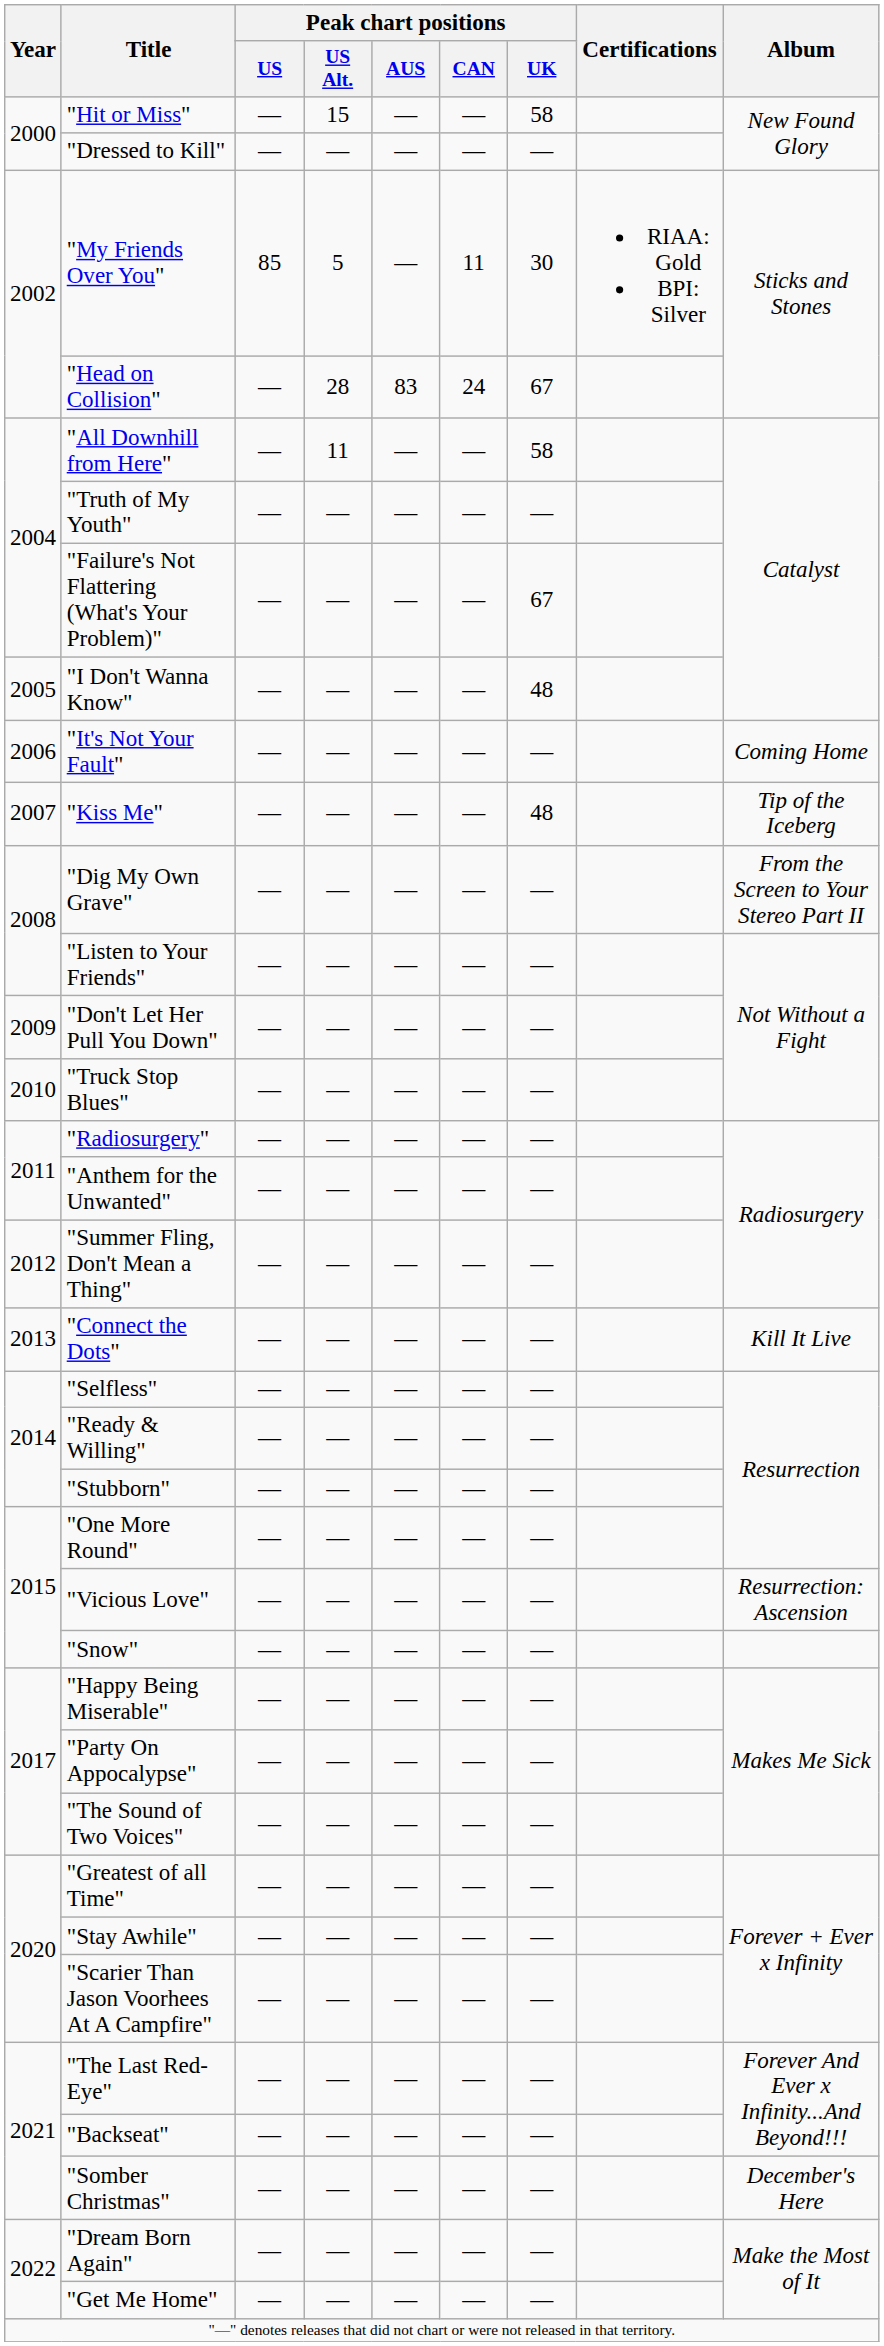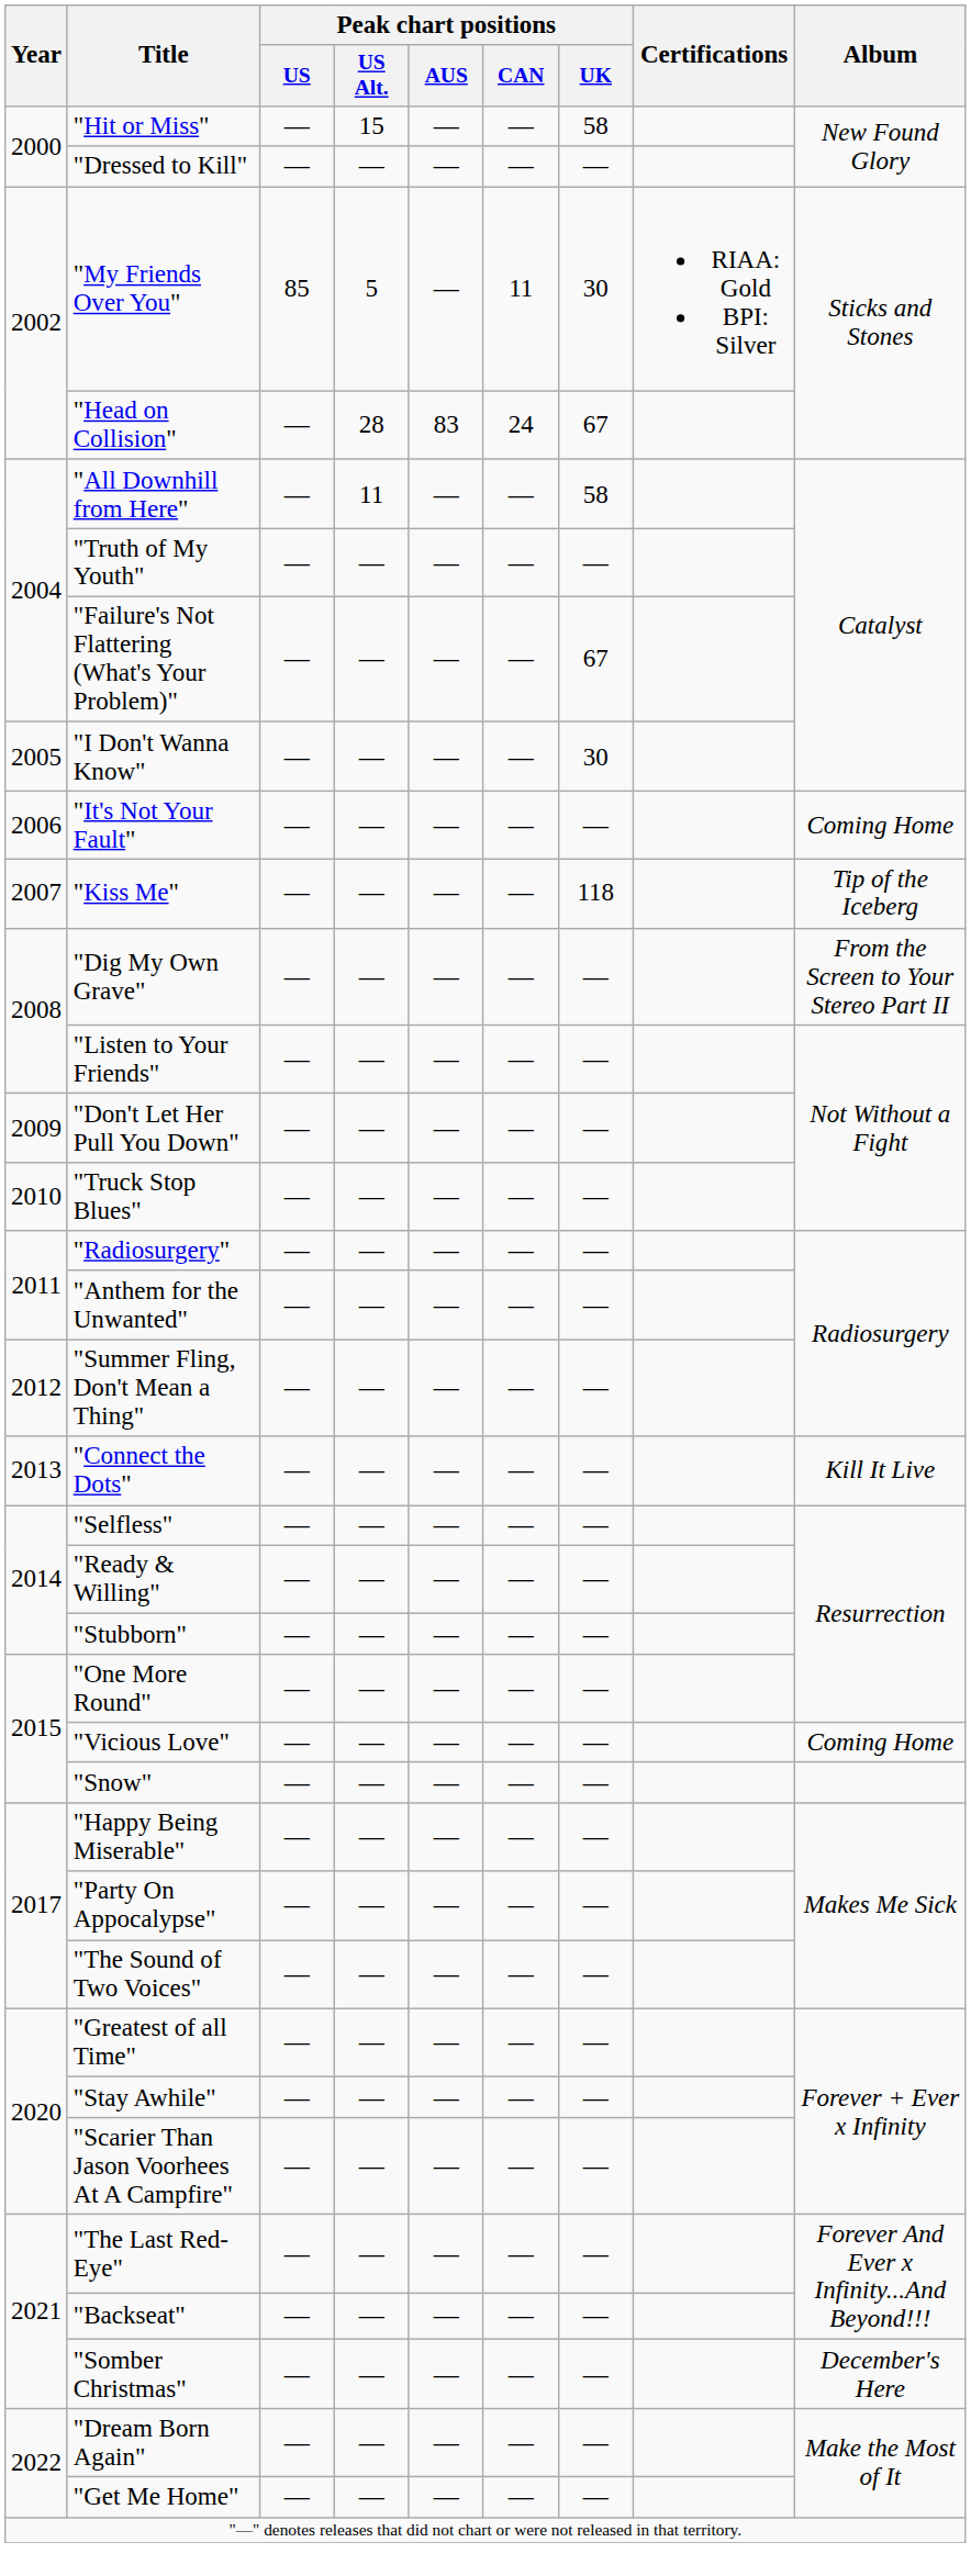"I Don't Wanna Know" | Peak chart positions / UK: 48 -> 30
"Kiss Me" | Peak chart positions / UK: 48 -> 118
"Vicious Love" | Album: Resurrection: Ascension -> Coming Home
